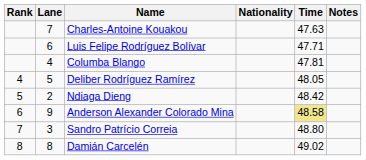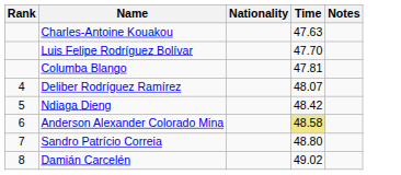- column: Lane | 7 | 6 | 4 | 5 | 2 | 9 | 3 | 8
Luis Felipe Rodríguez Bolívar | Time: 47.71 -> 47.70
Deliber Rodríguez Ramírez | Time: 48.05 -> 48.07
